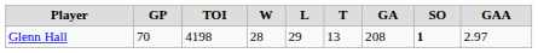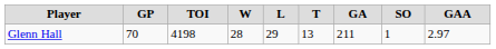Glenn Hall | GA: 208 -> 211
Glenn Hall | SO: bold -> normal
